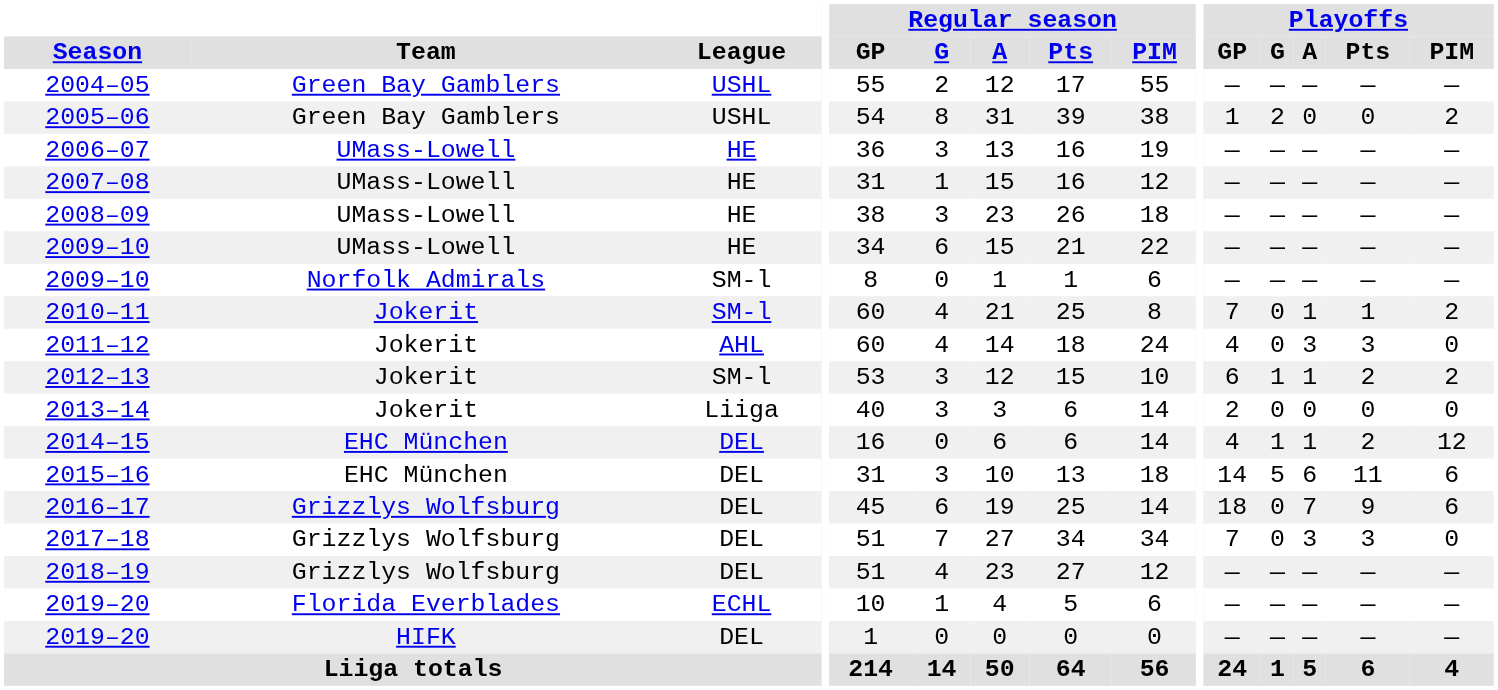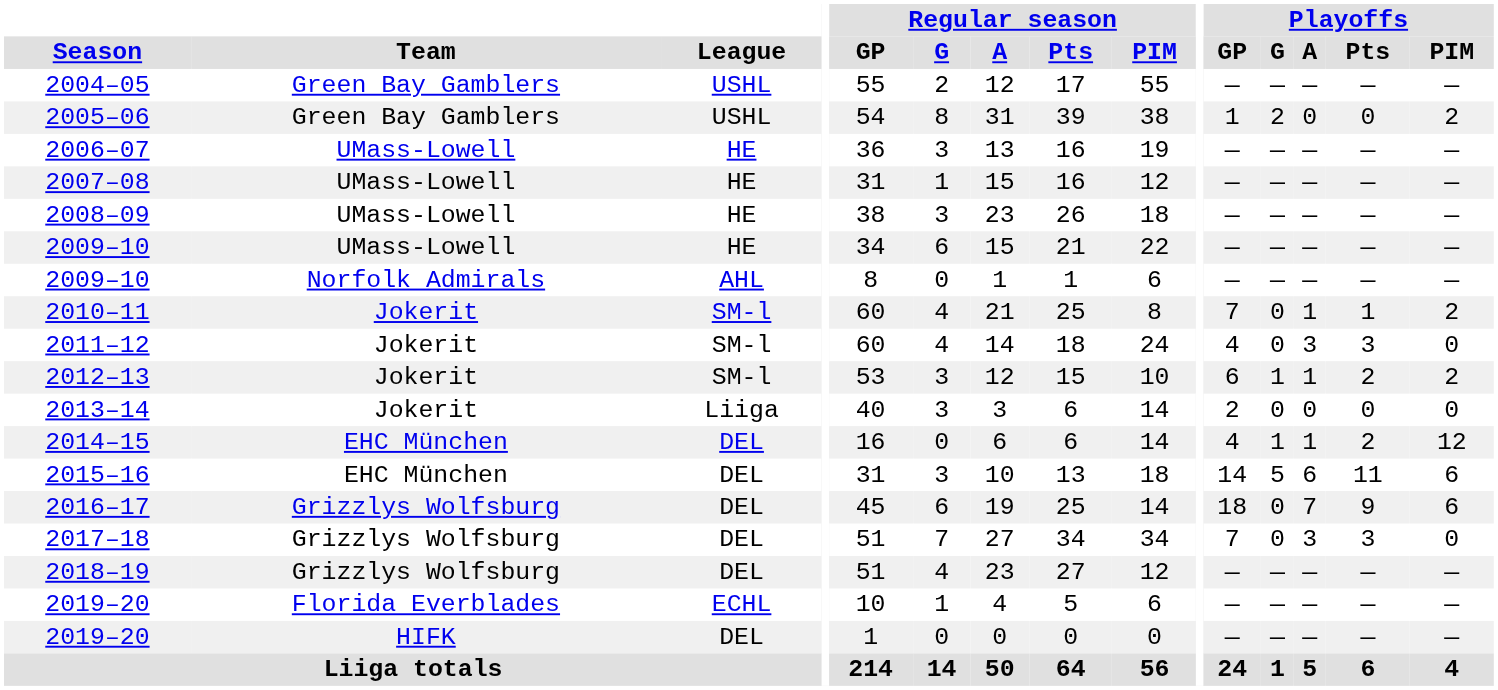2009–10 / Norfolk Admirals | League: SM-l -> AHL
2011–12 | League: AHL -> SM-l
